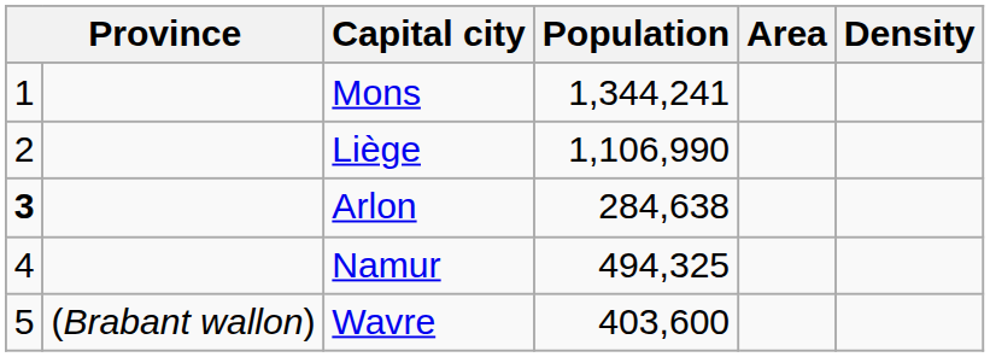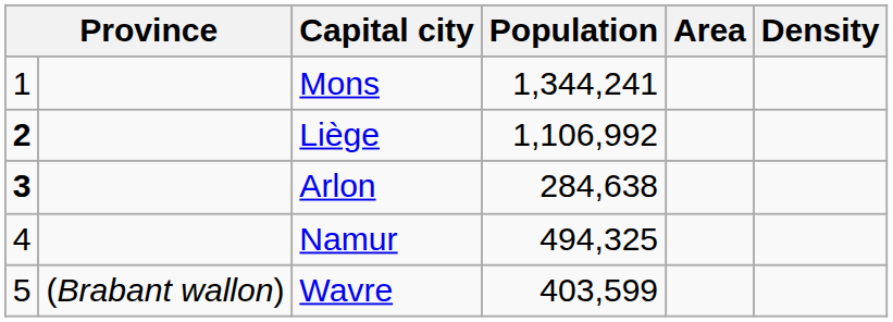Liège | column 1: normal -> bold
Liège | Population: 1,106,990 -> 1,106,992
Wavre | Population: 403,600 -> 403,599
